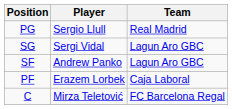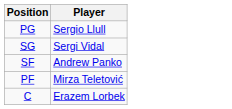- column: Team | Real Madrid | Lagun Aro GBC | Lagun Aro GBC | Caja Laboral | FC Barcelona Regal
PF | Player: Erazem Lorbek -> Mirza Teletović
C | Player: Mirza Teletović -> Erazem Lorbek
